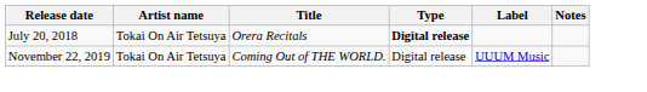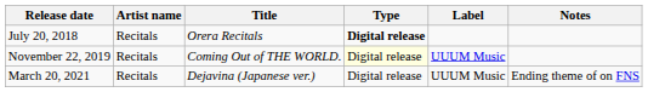July 20, 2018 | Artist name: Tokai On Air Tetsuya -> Recitals
November 22, 2019 | Artist name: Tokai On Air Tetsuya -> Recitals
November 22, 2019 | Type: no background -> lightyellow background
+ row: March 20, 2021 | Recitals | Dejavina (Japanese ver.) | Digital release | UUUM Music | Ending theme of on FNS
